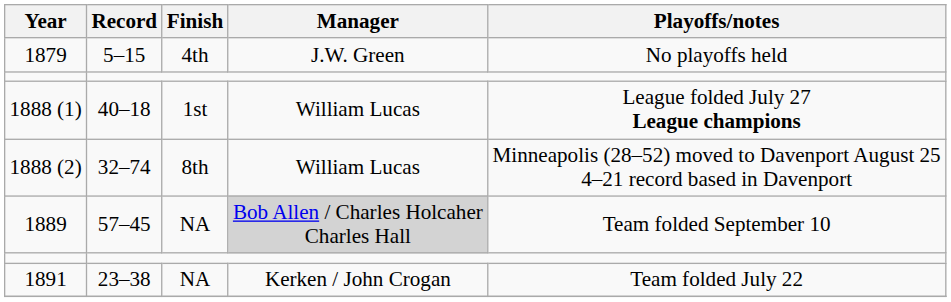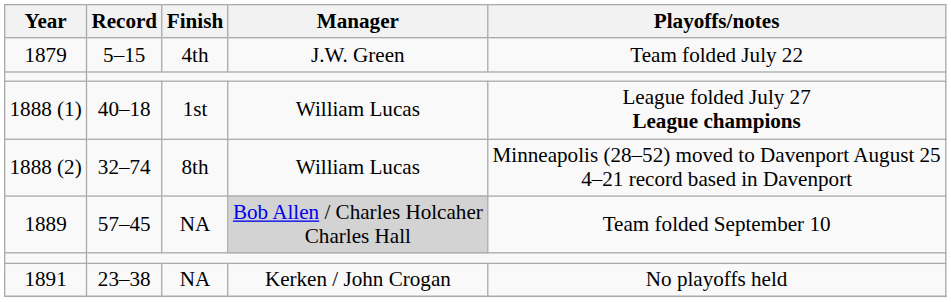1879 | Playoffs/notes: No playoffs held -> Team folded July 22
1891 | Playoffs/notes: Team folded July 22 -> No playoffs held
